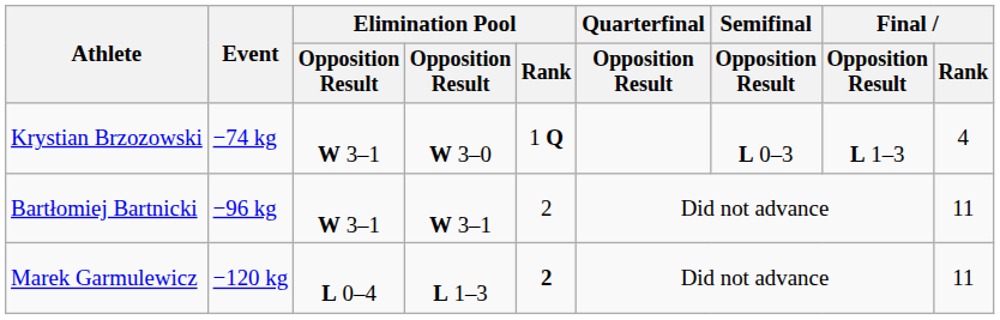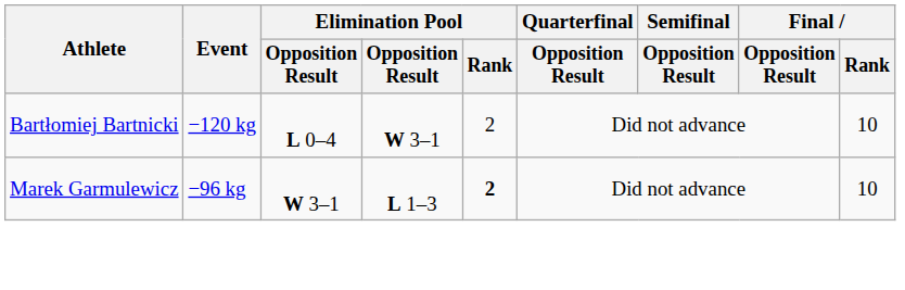- row: Krystian Brzozowski | −74 kg | W 3–1 | W 3–0 | 1 Q | L 0–3 | L 1–3 | 4
Bartłomiej Bartnicki | Event: −96 kg -> −120 kg
Bartłomiej Bartnicki | column 3: W 3–1 -> L 0–4
Bartłomiej Bartnicki | Final / Rank: 11 -> 10
Marek Garmulewicz | Event: −120 kg -> −96 kg
Marek Garmulewicz | column 3: L 0–4 -> W 3–1
Marek Garmulewicz | Final / Rank: 11 -> 10
